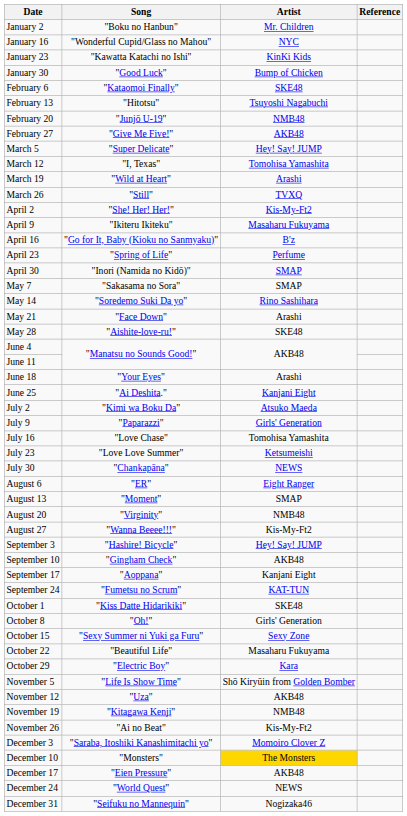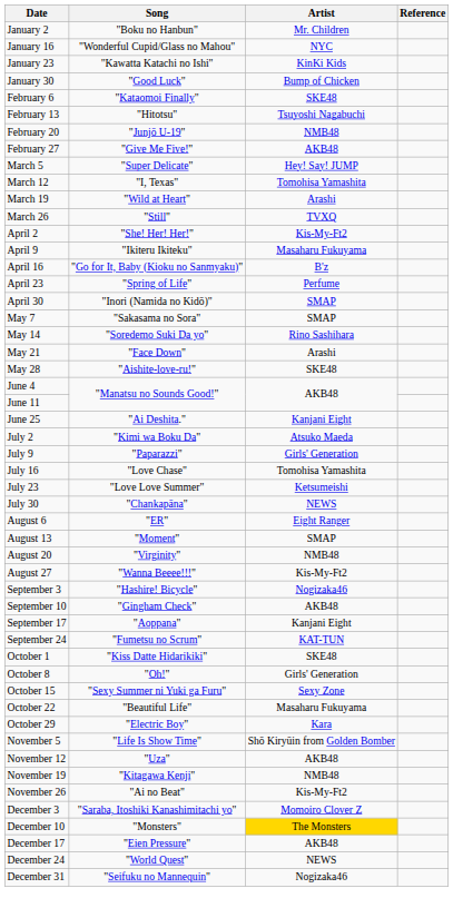- row: June 18 | "Your Eyes" | Arashi
September 3 | Artist: Hey! Say! JUMP -> Nogizaka46
